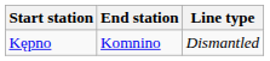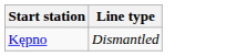- column: End station | Komnino
